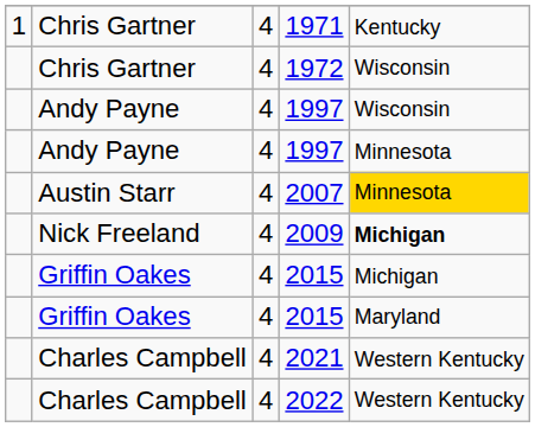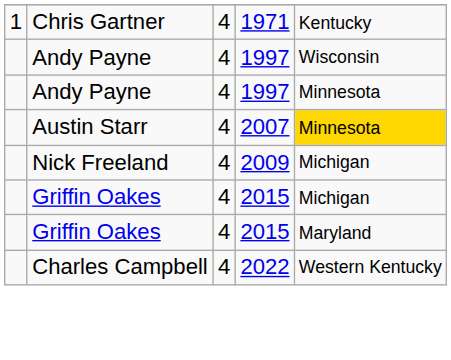- row: Chris Gartner | 4 | 1972 | Wisconsin
2009 | column 5: bold -> normal
- row: Charles Campbell | 4 | 2021 | Western Kentucky
